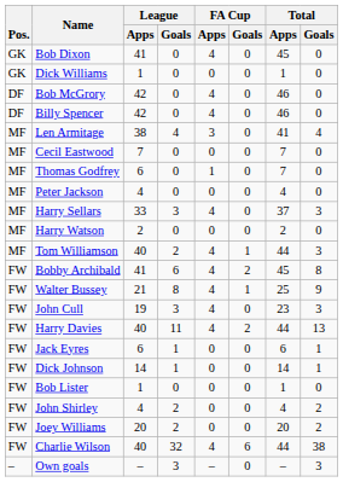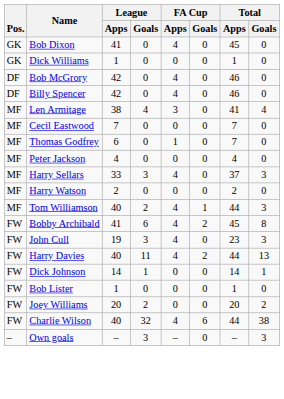- row: FW | Walter Bussey | 21 | 8 | 4 | 1 | 25 | 9
- row: FW | Jack Eyres | 6 | 1 | 0 | 0 | 6 | 1
- row: FW | John Shirley | 4 | 2 | 0 | 0 | 4 | 2
